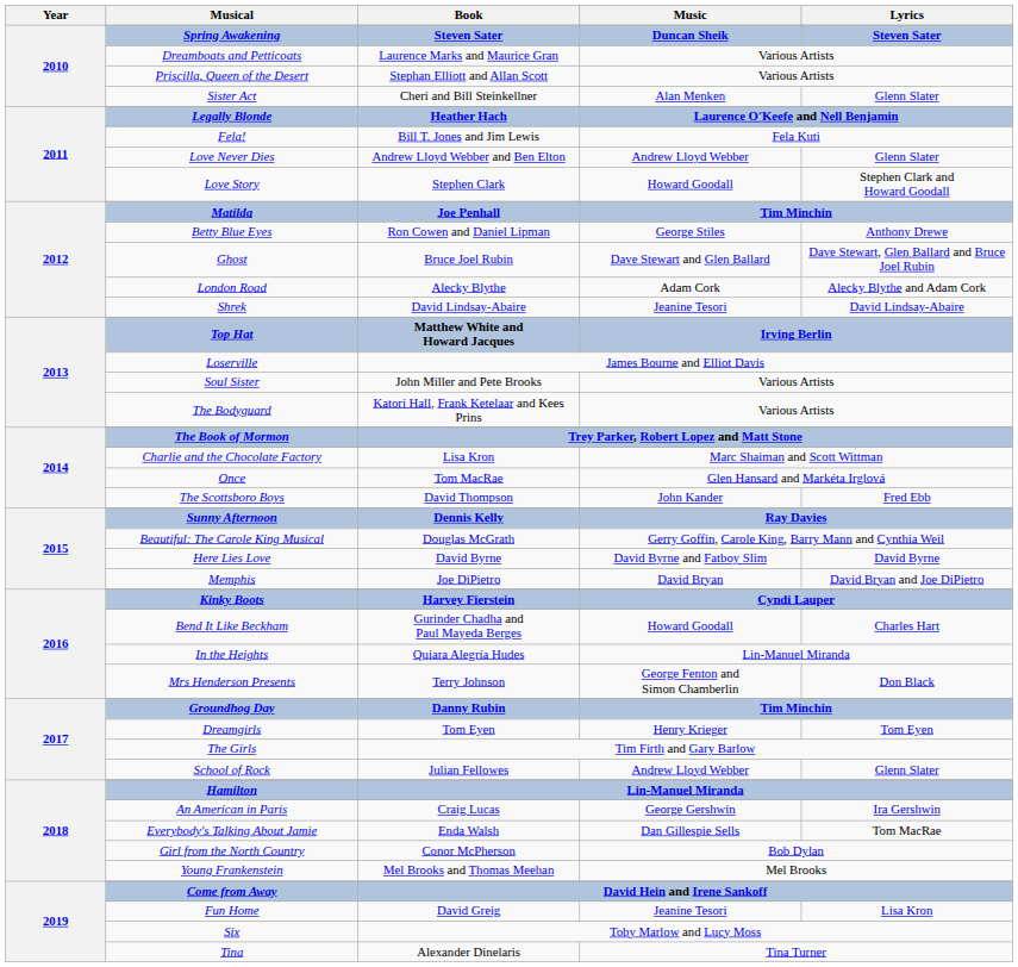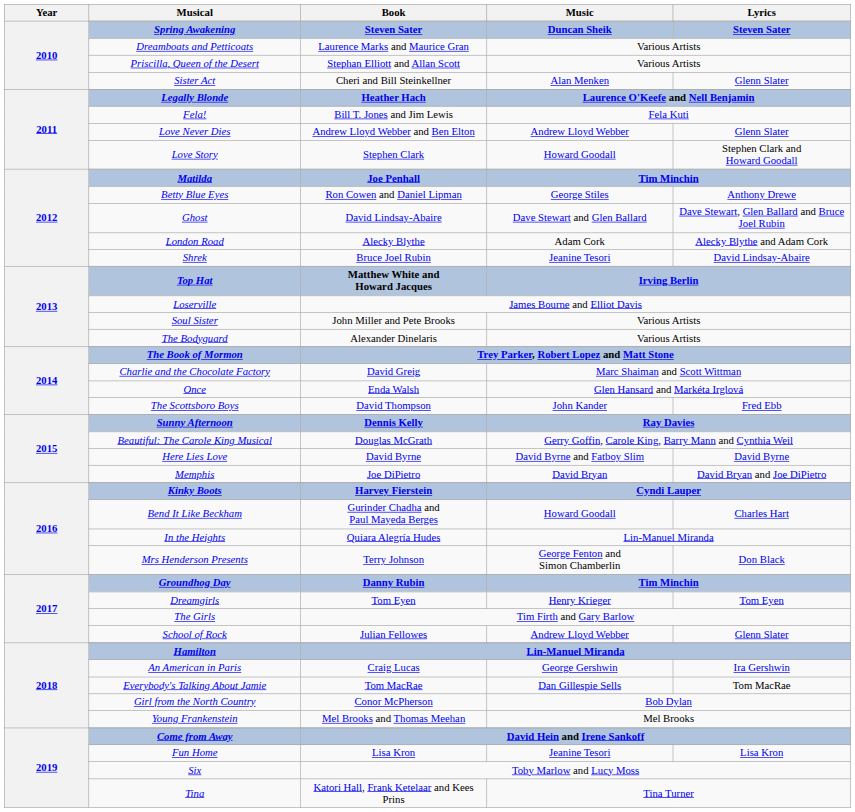Ghost | Book: Bruce Joel Rubin -> David Lindsay-Abaire
Shrek | Book: David Lindsay-Abaire -> Bruce Joel Rubin
The Bodyguard | Book: Katori Hall, Frank Ketelaar and Kees Prins -> Alexander Dinelaris
Charlie and the Chocolate Factory | Book: Lisa Kron -> David Greig
Once | Book: Tom MacRae -> Enda Walsh
Everybody's Talking About Jamie | Book: Enda Walsh -> Tom MacRae
Fun Home | Book: David Greig -> Lisa Kron
Tina | Book: Alexander Dinelaris -> Katori Hall, Frank Ketelaar and Kees Prins
